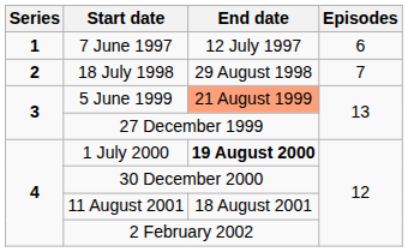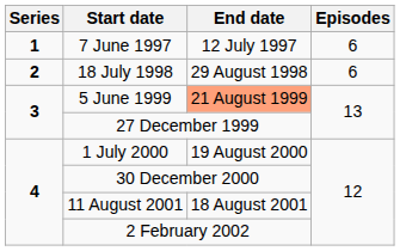18 July 1998 | Episodes: 7 -> 6
1 July 2000 | End date: bold -> normal
